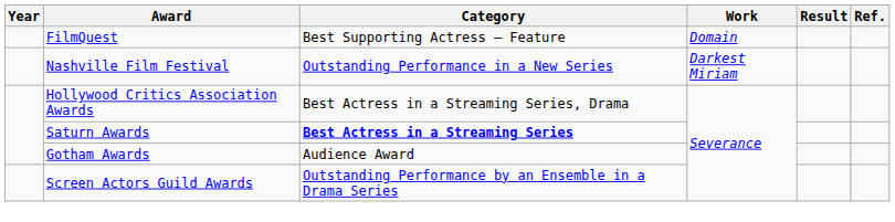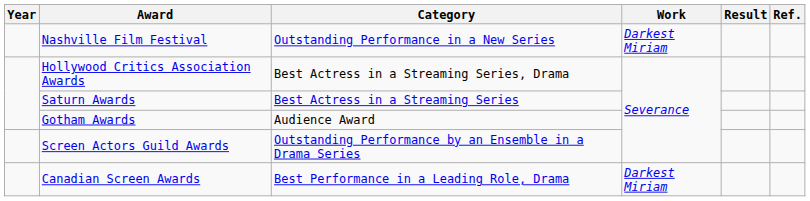- row: FilmQuest | Best Supporting Actress – Feature | Domain
Saturn Awards | Category: bold -> normal
+ row: Canadian Screen Awards | Best Performance in a Leading Role, Drama | Darkest Miriam
